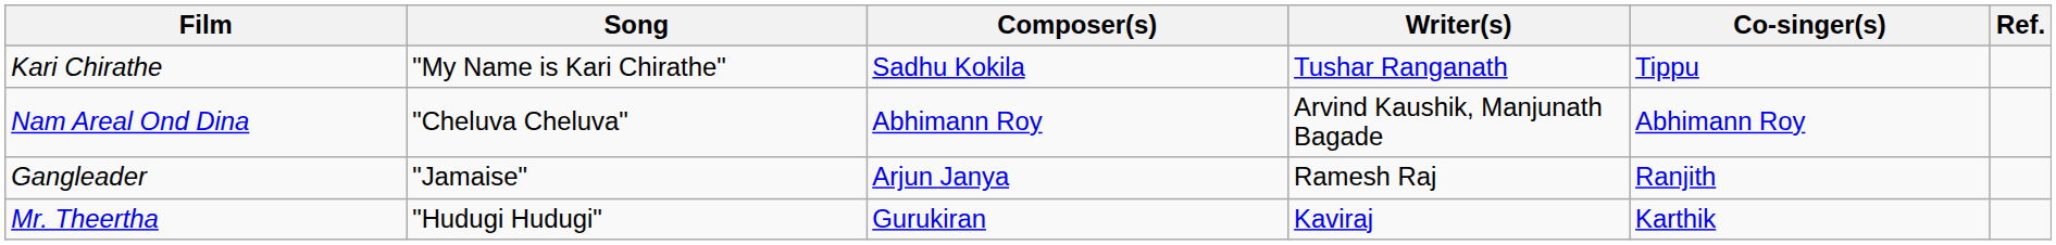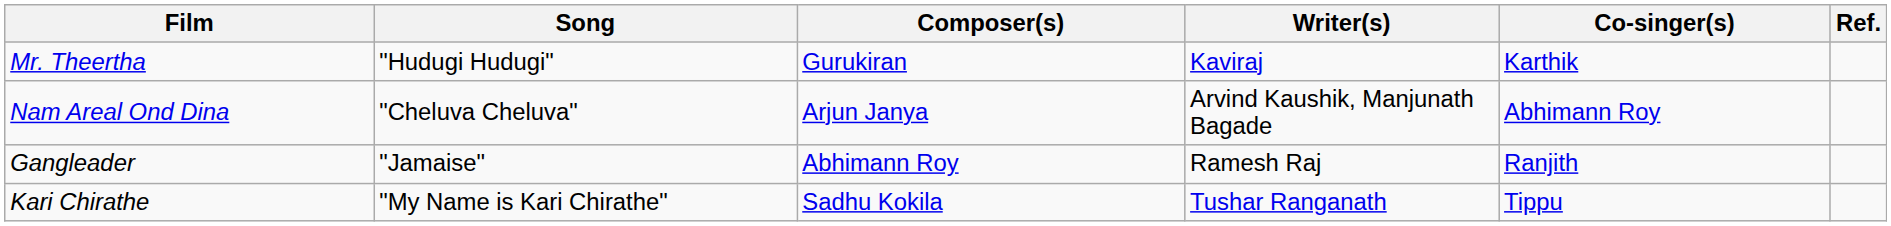rows swapped: Mr. Theertha <-> Kari Chirathe
Nam Areal Ond Dina | Composer(s): Abhimann Roy -> Arjun Janya
Gangleader | Composer(s): Arjun Janya -> Abhimann Roy
